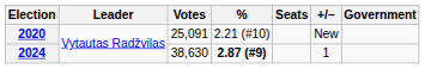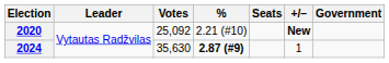2020 | Votes: 25,091 -> 25,092
2020 | +/–: normal -> bold
2024 | Votes: 38,630 -> 35,630
